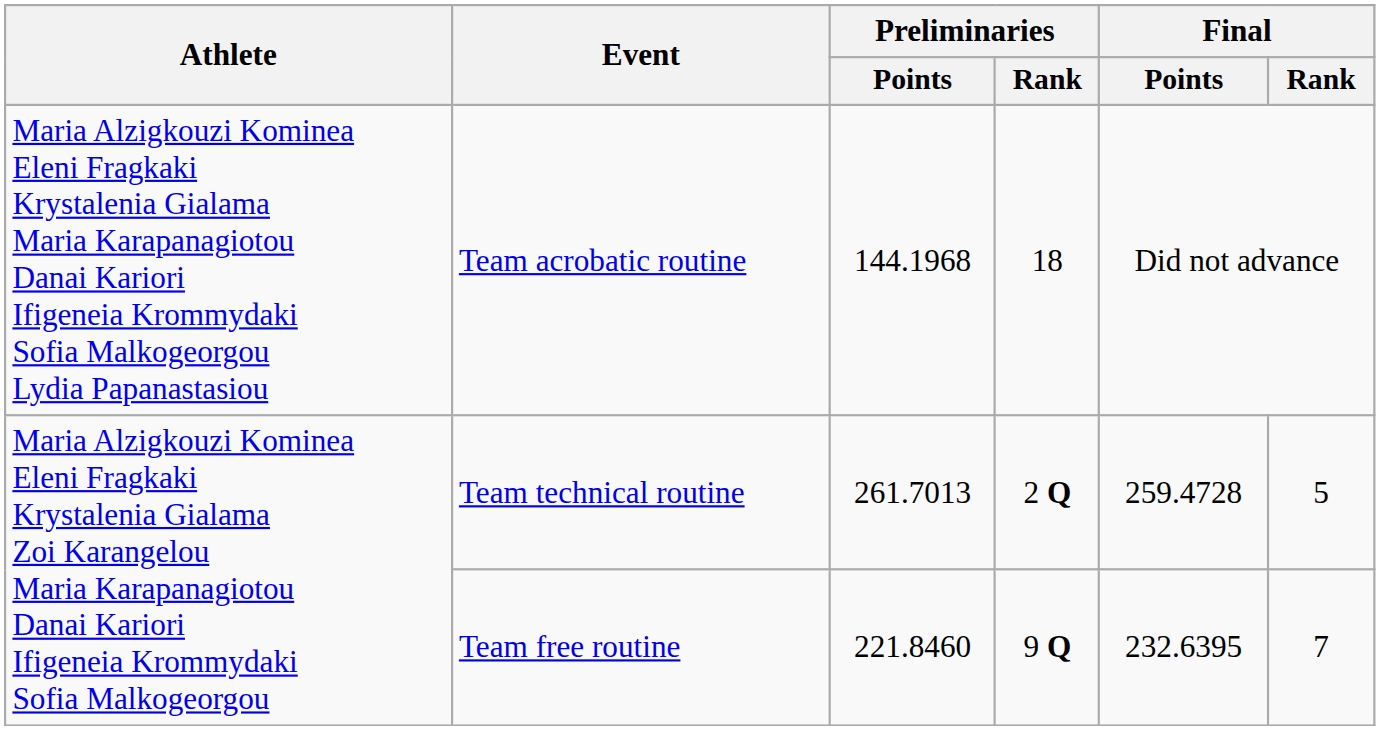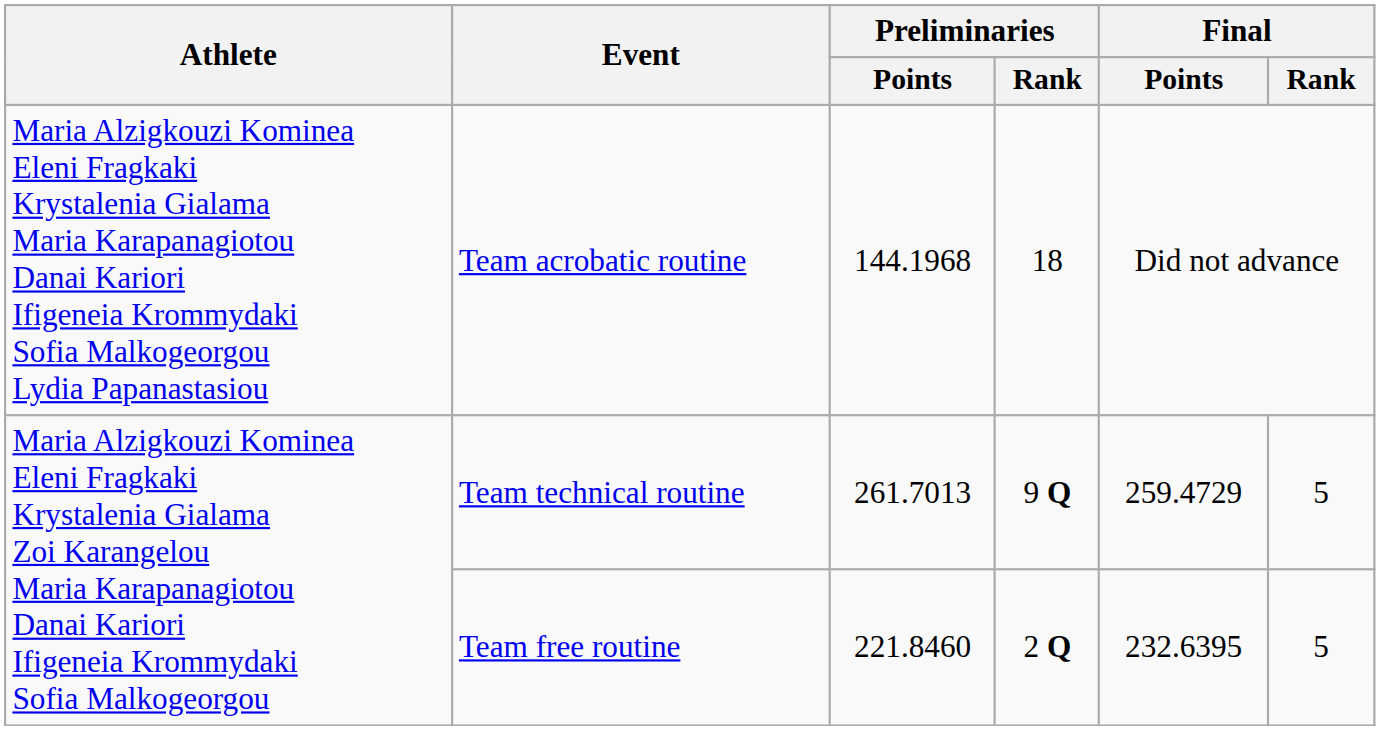Team technical routine | Preliminaries / Rank: 2 Q -> 9 Q
Team technical routine | Final / Points: 259.4728 -> 259.4729
Team free routine | Preliminaries / Rank: 9 Q -> 2 Q
Team free routine | Final / Rank: 7 -> 5
